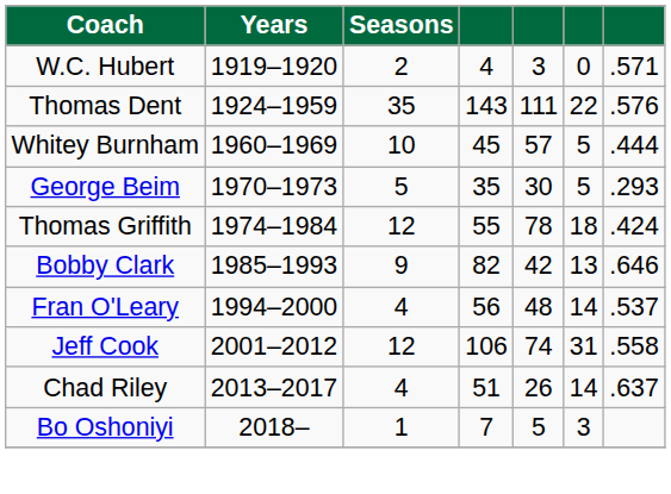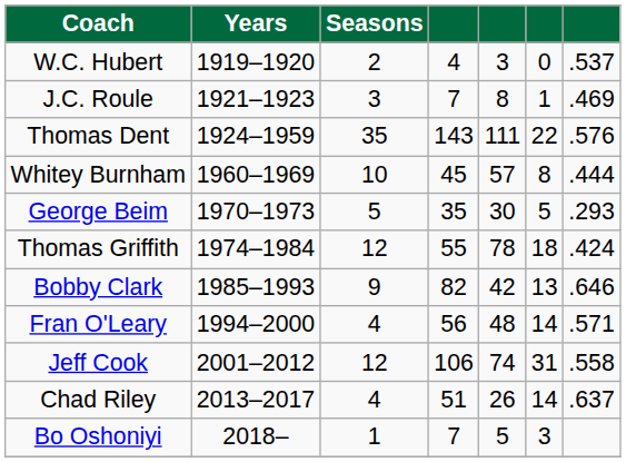W.C. Hubert | column 7: .571 -> .537
+ row: J.C. Roule | 1921–1923 | 3 | 7 | 8 | 1 | .469
Whitey Burnham | column 6: 5 -> 8
Fran O'Leary | column 7: .537 -> .571
